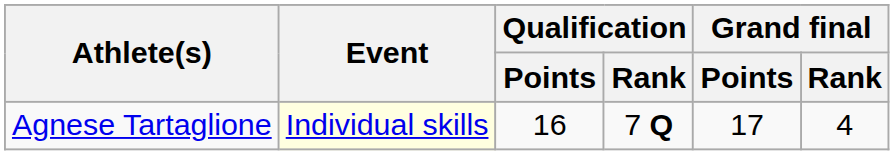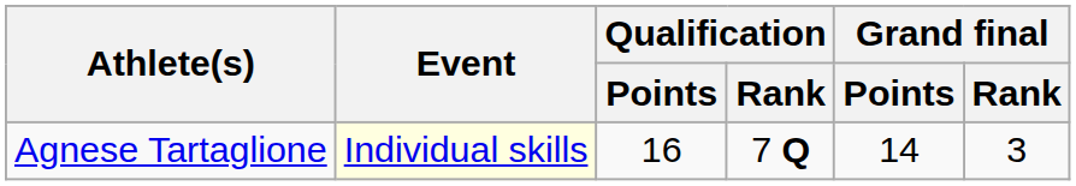Agnese Tartaglione | Grand final / Points: 17 -> 14
Agnese Tartaglione | Grand final / Rank: 4 -> 3
